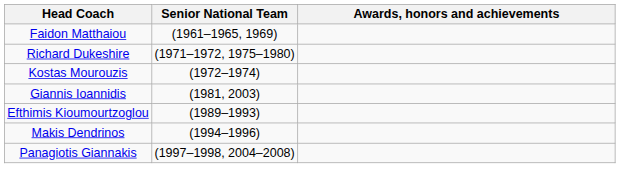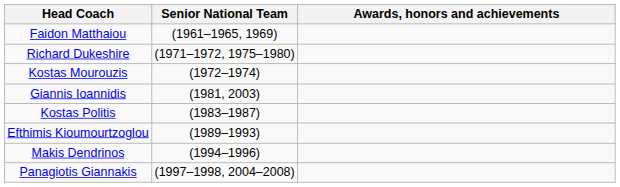+ row: Kostas Politis | (1983–1987)
